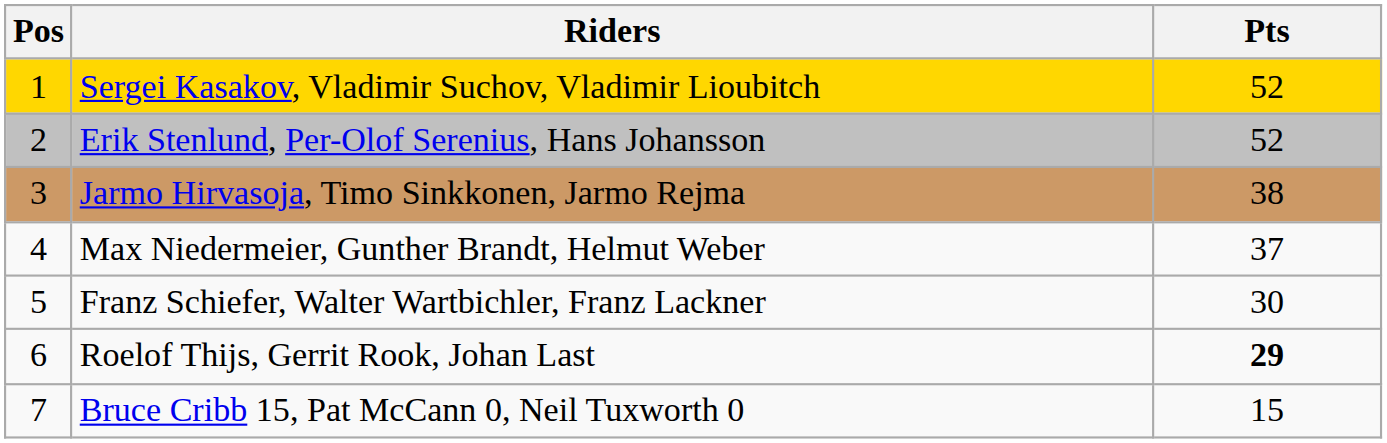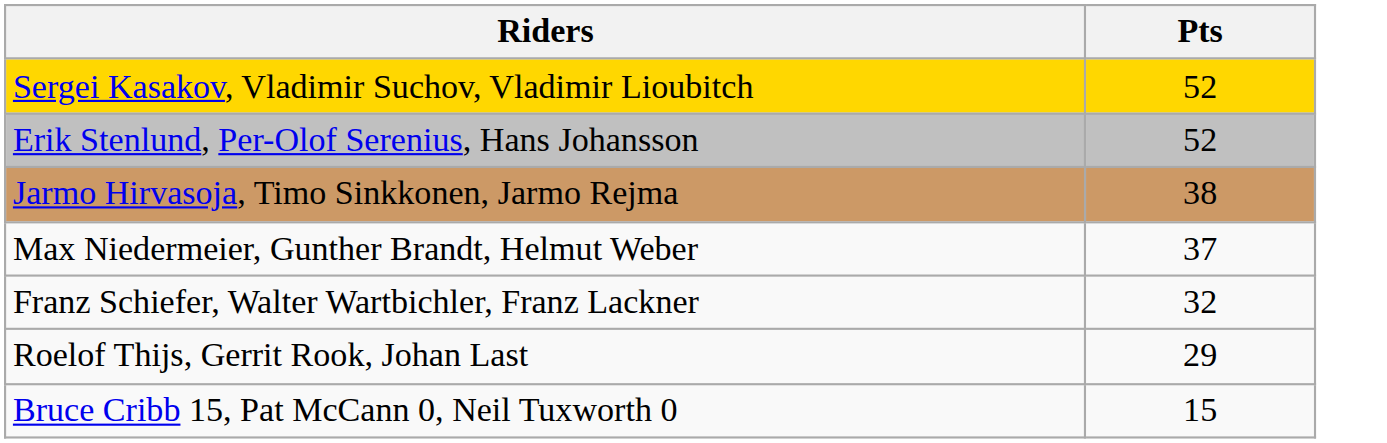- column: Pos | 1 | 2 | 3 | 4 | 5 | 6 | 7
Franz Schiefer, Walter Wartbichler, Franz Lackner | Pts: 30 -> 32
Roelof Thijs, Gerrit Rook, Johan Last | Pts: bold -> normal
